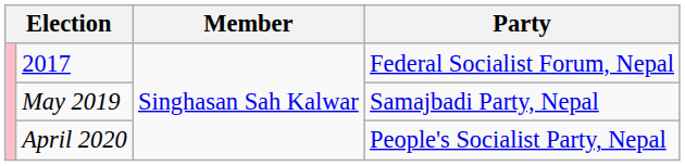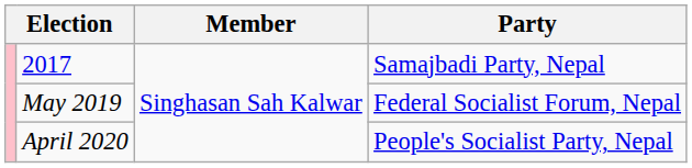2017 | Party: Federal Socialist Forum, Nepal -> Samajbadi Party, Nepal
May 2019 | Party: Samajbadi Party, Nepal -> Federal Socialist Forum, Nepal
